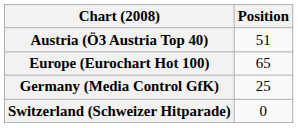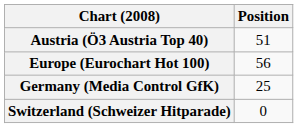Europe (Eurochart Hot 100) | Position: 65 -> 56
